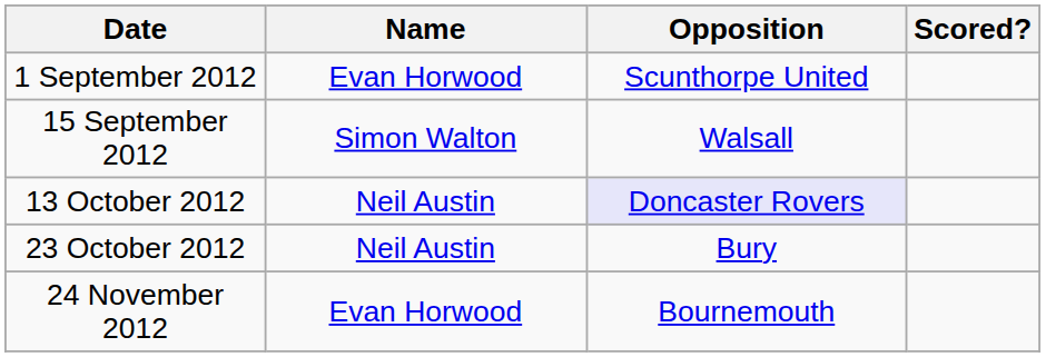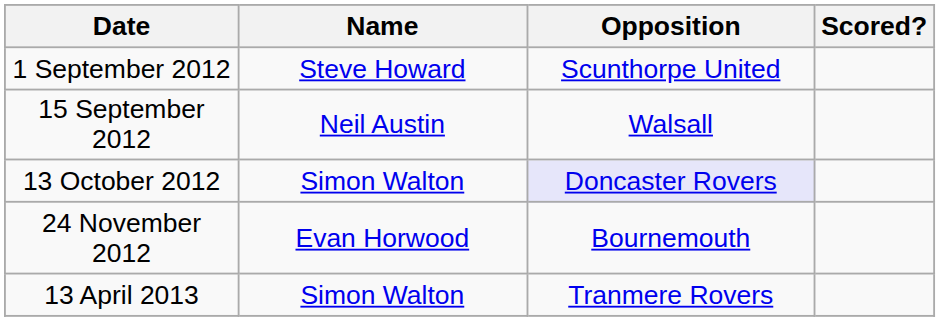1 September 2012 | Name: Evan Horwood -> Steve Howard
15 September 2012 | Name: Simon Walton -> Neil Austin
13 October 2012 | Name: Neil Austin -> Simon Walton
- row: 23 October 2012 | Neil Austin | Bury
+ row: 13 April 2013 | Simon Walton | Tranmere Rovers
